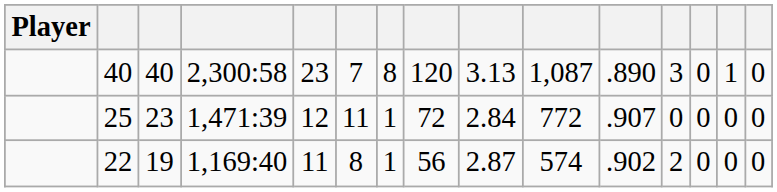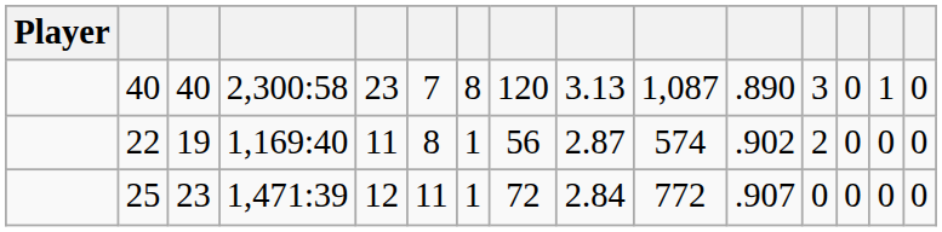rows swapped: 25 <-> 22
